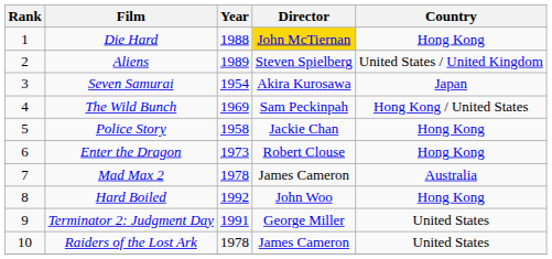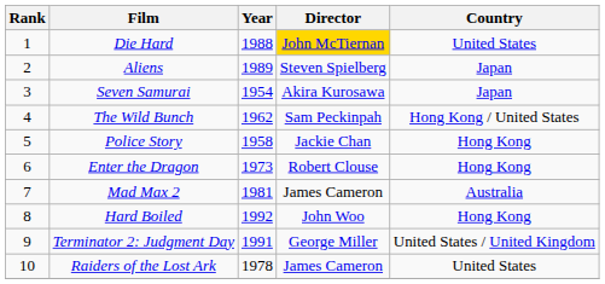Die Hard | Country: Hong Kong -> United States
Aliens | Country: United States / United Kingdom -> Japan
The Wild Bunch | Year: 1969 -> 1962
Mad Max 2 | Year: 1978 -> 1981
Terminator 2: Judgment Day | Country: United States -> United States / United Kingdom
